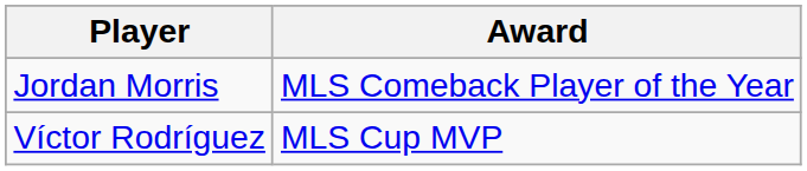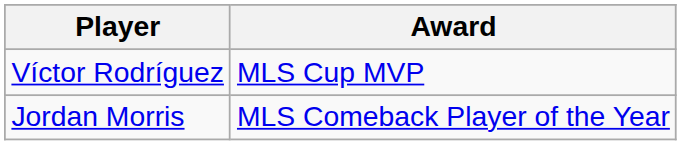rows swapped: Jordan Morris <-> Víctor Rodríguez
